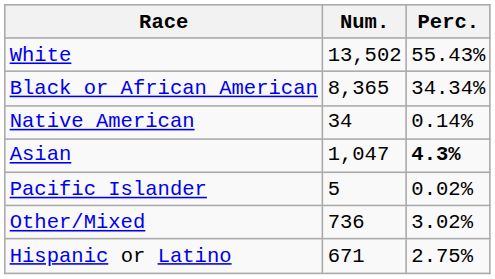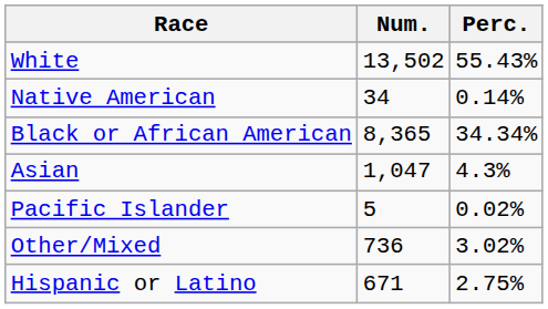rows swapped: Black or African American <-> Native American
Asian | Perc.: bold -> normal
